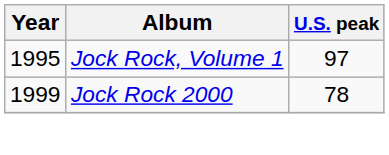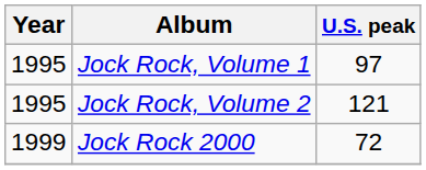+ row: 1995 | Jock Rock, Volume 2 | 121
Jock Rock 2000 | U.S. peak: 78 -> 72
